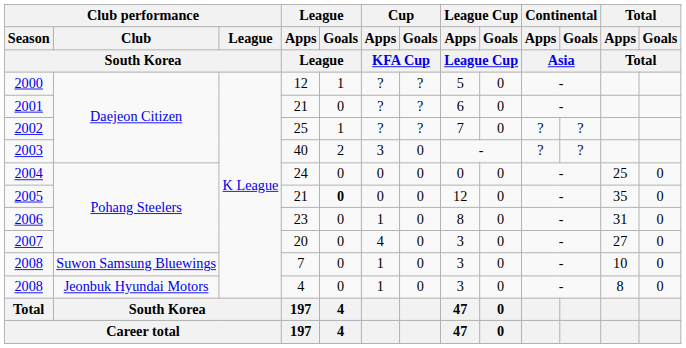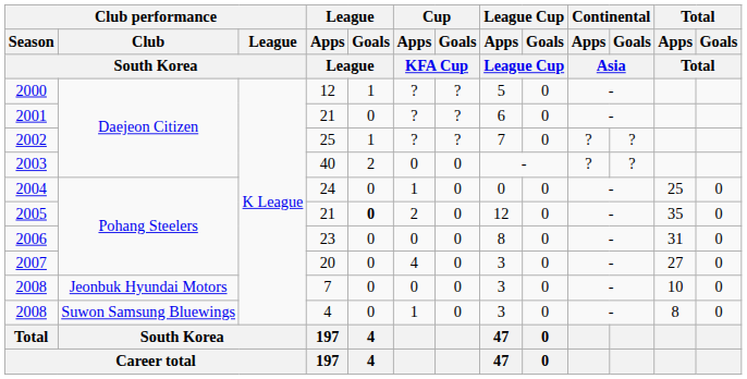2003 | Cup / Apps / KFA Cup: 3 -> 0
2004 | Cup / Apps / KFA Cup: 0 -> 1
2005 | Cup / Apps / KFA Cup: 0 -> 2
2006 | Cup / Apps / KFA Cup: 1 -> 0
2008 / 7 | Club performance / Club / South Korea: Suwon Samsung Bluewings -> Jeonbuk Hyundai Motors
2008 / 7 | Cup / Apps / KFA Cup: 1 -> 0
2008 / 4 | Club performance / Club / South Korea: Jeonbuk Hyundai Motors -> Suwon Samsung Bluewings
